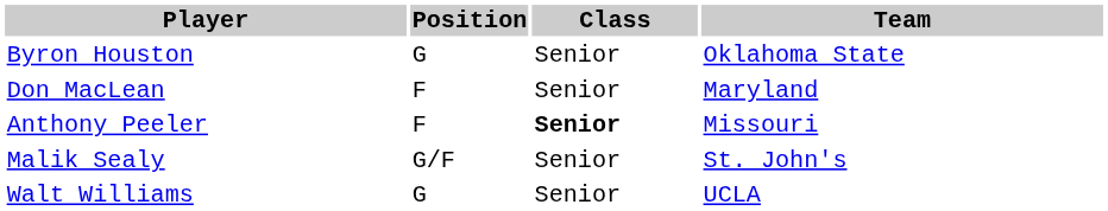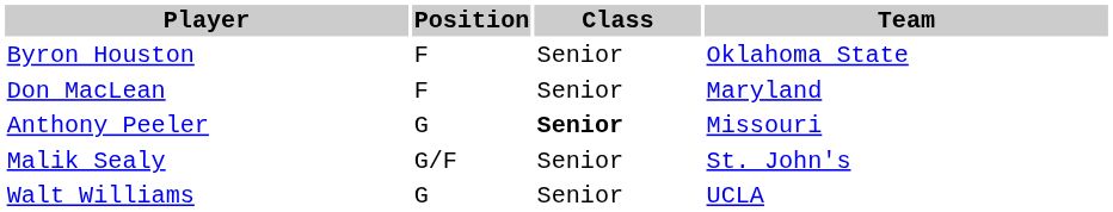Byron Houston | Position: G -> F
Anthony Peeler | Position: F -> G
